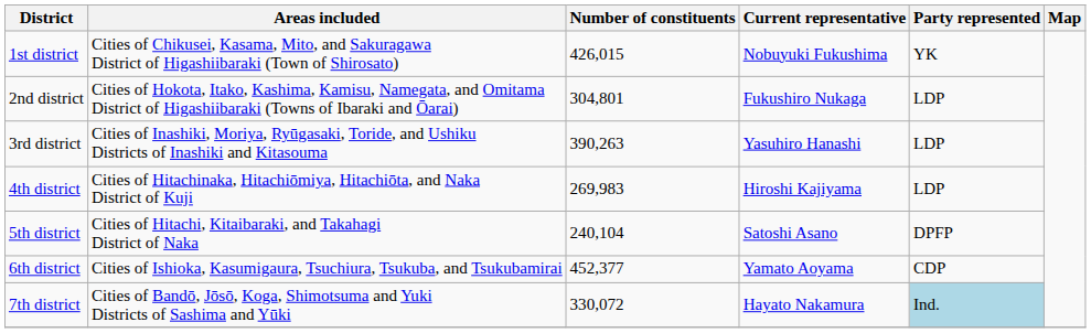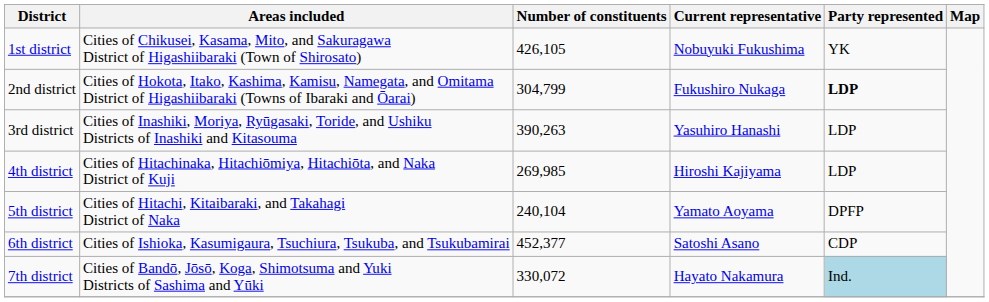1st district | Number of constituents: 426,015 -> 426,105
2nd district | Number of constituents: 304,801 -> 304,799
2nd district | Party represented: normal -> bold
4th district | Number of constituents: 269,983 -> 269,985
5th district | Current representative: Satoshi Asano -> Yamato Aoyama
6th district | Current representative: Yamato Aoyama -> Satoshi Asano
